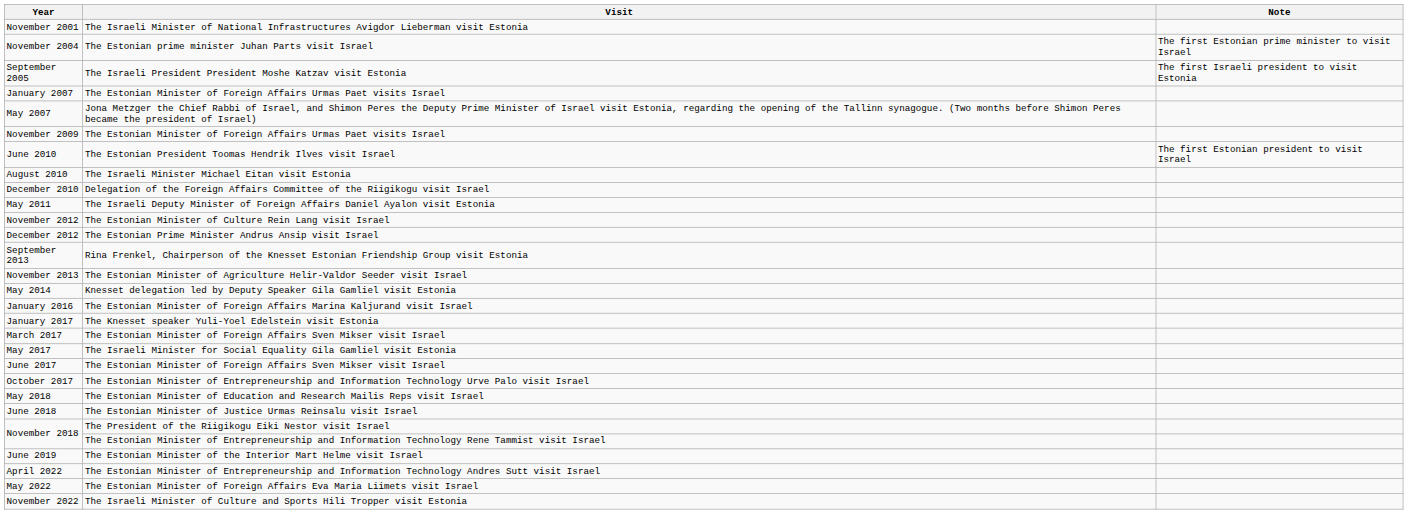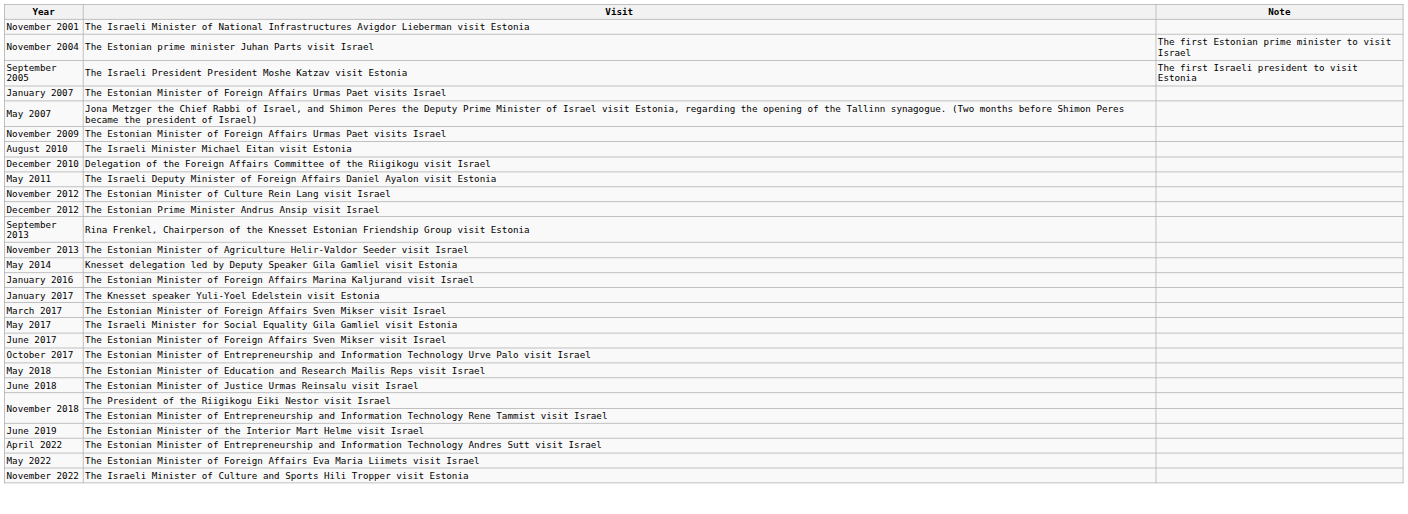- row: June 2010 | The Estonian President Toomas Hendrik Ilves visit Israel | The first Estonian president to visit Israel
